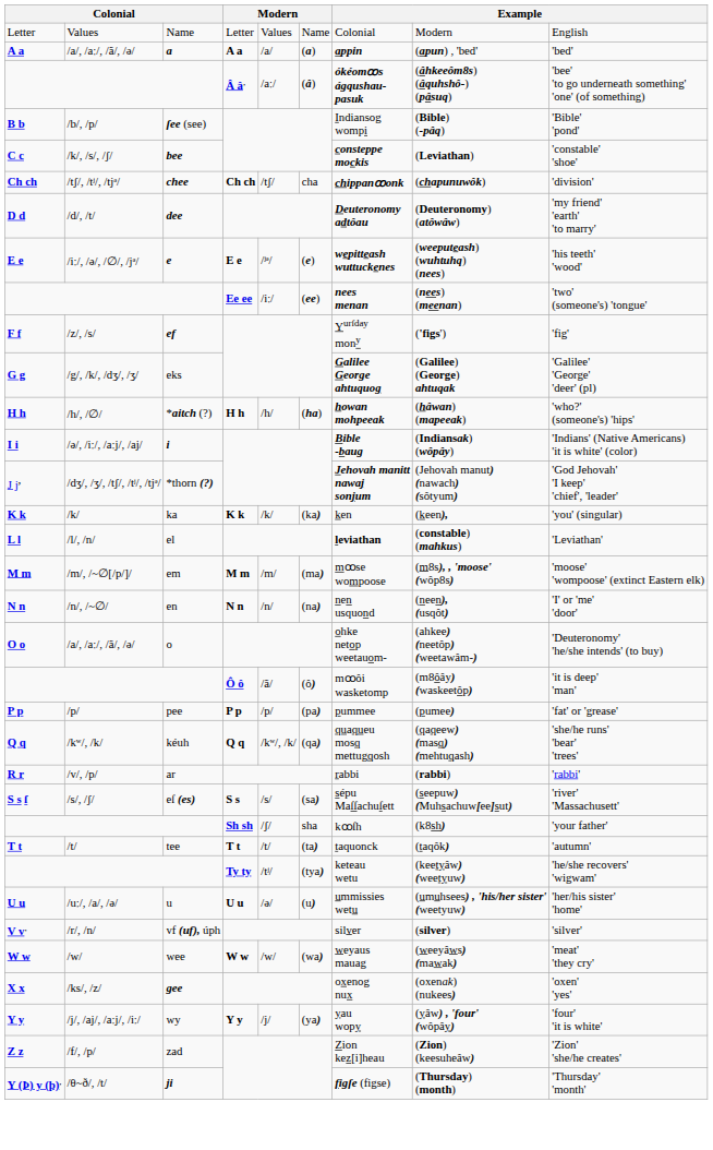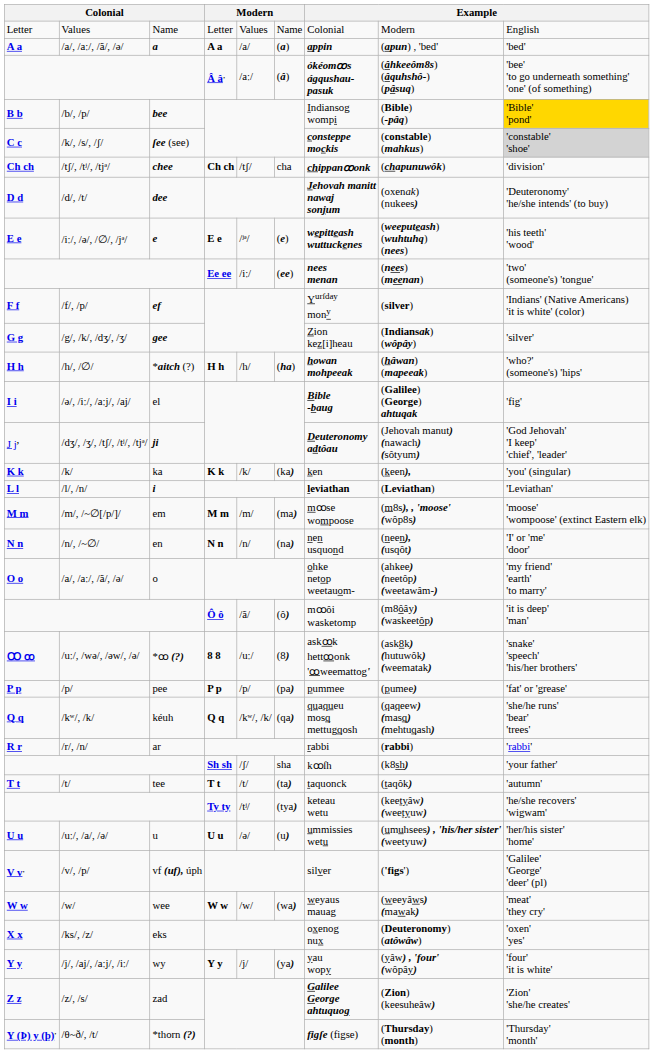B b | column 3: ſee (see) -> bee
B b | column 9: no background -> gold background
C c | column 3: bee -> ſee (see)
C c | column 8: (Leviathan) -> (constable) (mahkus)
C c | column 9: no background -> lightgrey background
D d | column 7: Deuteronomy adtôau -> Jehovah manitt nawaj sonjum
D d | column 8: (Deuteronomy) (atôwâw) -> (oxenak) (nukees)
D d | column 9: 'my friend' 'earth' 'to marry' -> 'Deuteronomy' 'he/she intends' (to buy)
F f | column 2: /z/, /s/ -> /f/, /p/
F f | column 8: ('figs') -> (silver)
F f | column 9: 'fig' -> 'Indians' (Native Americans) 'it is white' (color)
G g | column 3: eks -> gee
G g | column 7: Galilee George ahtuquog -> Zion kez[i]heau
G g | column 8: (Galilee) (George) ahtuqak -> (Indiansak) (wôpây)
G g | column 9: 'Galilee' 'George' 'deer' (pl) -> 'silver'
I i | column 3: i -> el
I i | column 8: (Indiansak) (wôpây) -> (Galilee) (George) ahtuqak
I i | column 9: 'Indians' (Native Americans) 'it is white' (color) -> 'fig'
J j, | column 3: *thorn (?) -> ji
J j, | column 7: Jehovah manitt nawaj sonjum -> Deuteronomy adtôau
L l | column 3: el -> i
L l | column 8: (constable) (mahkus) -> (Leviathan)
O o | column 9: 'Deuteronomy' 'he/she intends' (to buy) -> 'my friend' 'earth' 'to marry'
+ row: Ꝏ ꝏ | /uː/, /wə/, /əw/, /ə/ | *ꝏ (?) | 8 8 | /uː/ | (8) | askꝏk hettꝏonk 'ꝏweemattog' | (ask8k) (hutuwôk) (weematak) | 'snake' 'speech' 'his/her brothers'
R r | column 2: /v/, /p/ -> /r/, /n/
- row: S s ſ | /s/, /ʃ/ | eſ (es) | S s | /s/ | (sa) | sépu Maſſachuſett | (seepuw) (Muhsachuw[ee]sut) | 'river' 'Massachusett'
V v, | column 2: /r/, /n/ -> /v/, /p/
V v, | column 8: (silver) -> ('figs')
V v, | column 9: 'silver' -> 'Galilee' 'George' 'deer' (pl)
X x | column 3: gee -> eks
X x | column 8: (oxenak) (nukees) -> (Deuteronomy) (atôwâw)
Z z | column 2: /f/, /p/ -> /z/, /s/
Z z | column 7: Zion kez[i]heau -> Galilee George ahtuquog
Y (Þ) y (þ), | column 3: ji -> *thorn (?)
